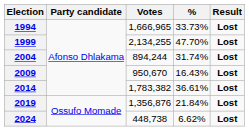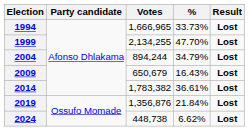2004 | %: 31.74% -> 34.79%
2009 | Votes: 950,670 -> 650,679
